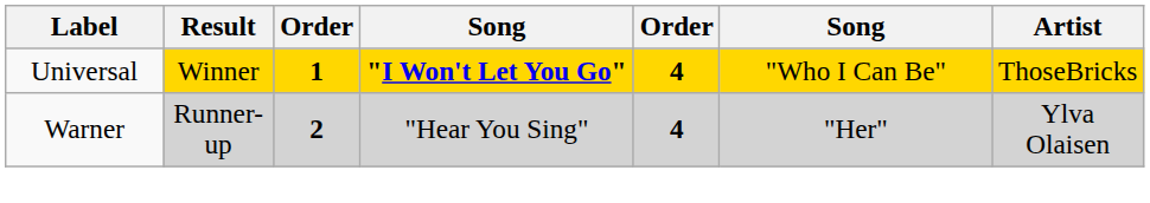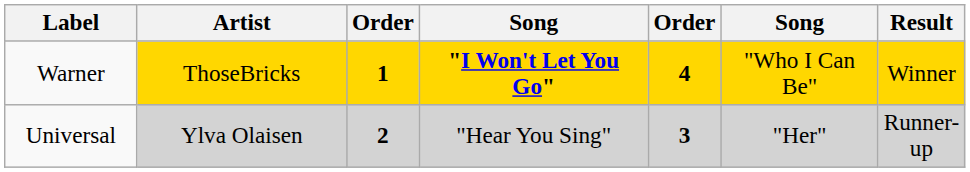columns swapped: Artist <-> Result
1 | Label: Universal -> Warner
2 | Label: Warner -> Universal
2 | column 5: 4 -> 3
